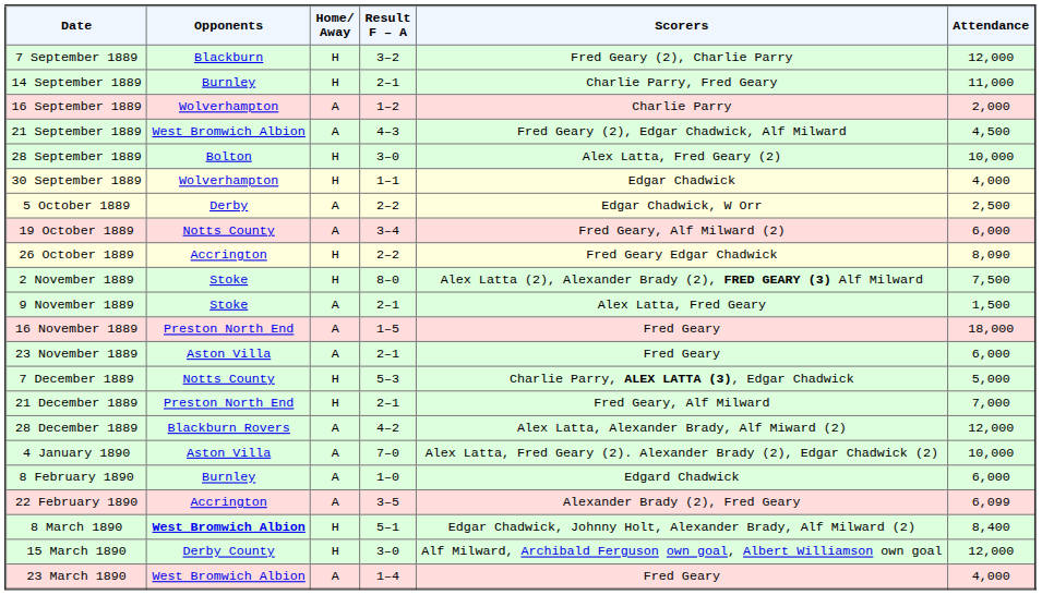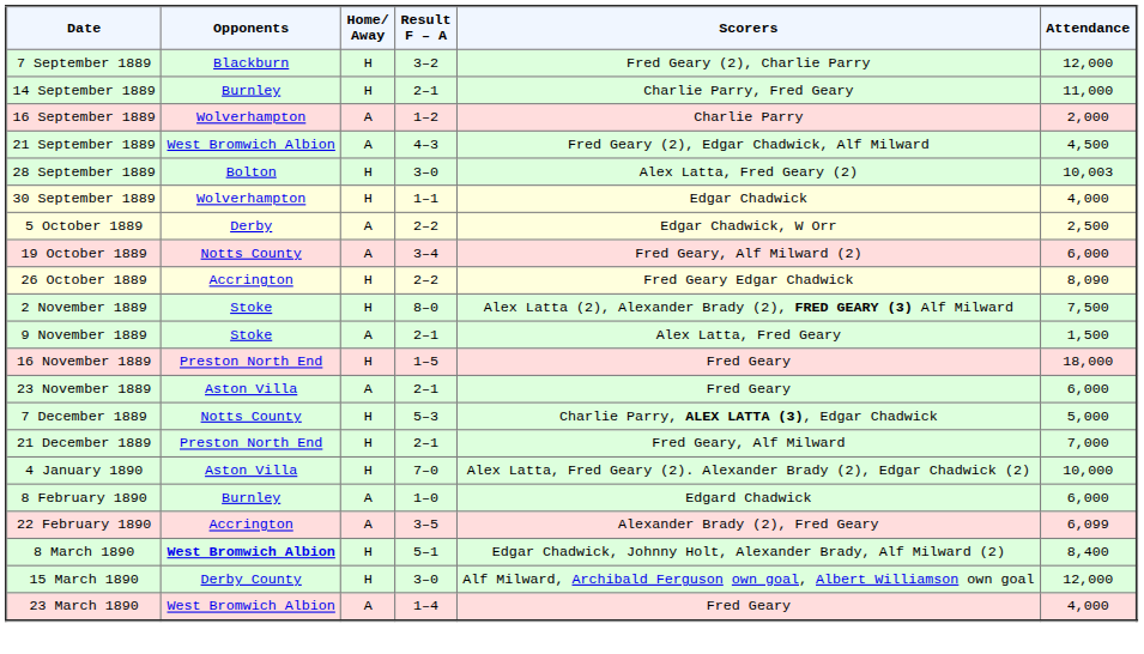28 September 1889 | Attendance: 10,000 -> 10,003
16 November 1889 | Home/ Away: A -> H
- row: 28 December 1889 | Blackburn Rovers | A | 4–2 | Alex Latta, Alexander Brady, Alf Miward (2) | 12,000
4 January 1890 | Home/ Away: A -> H
